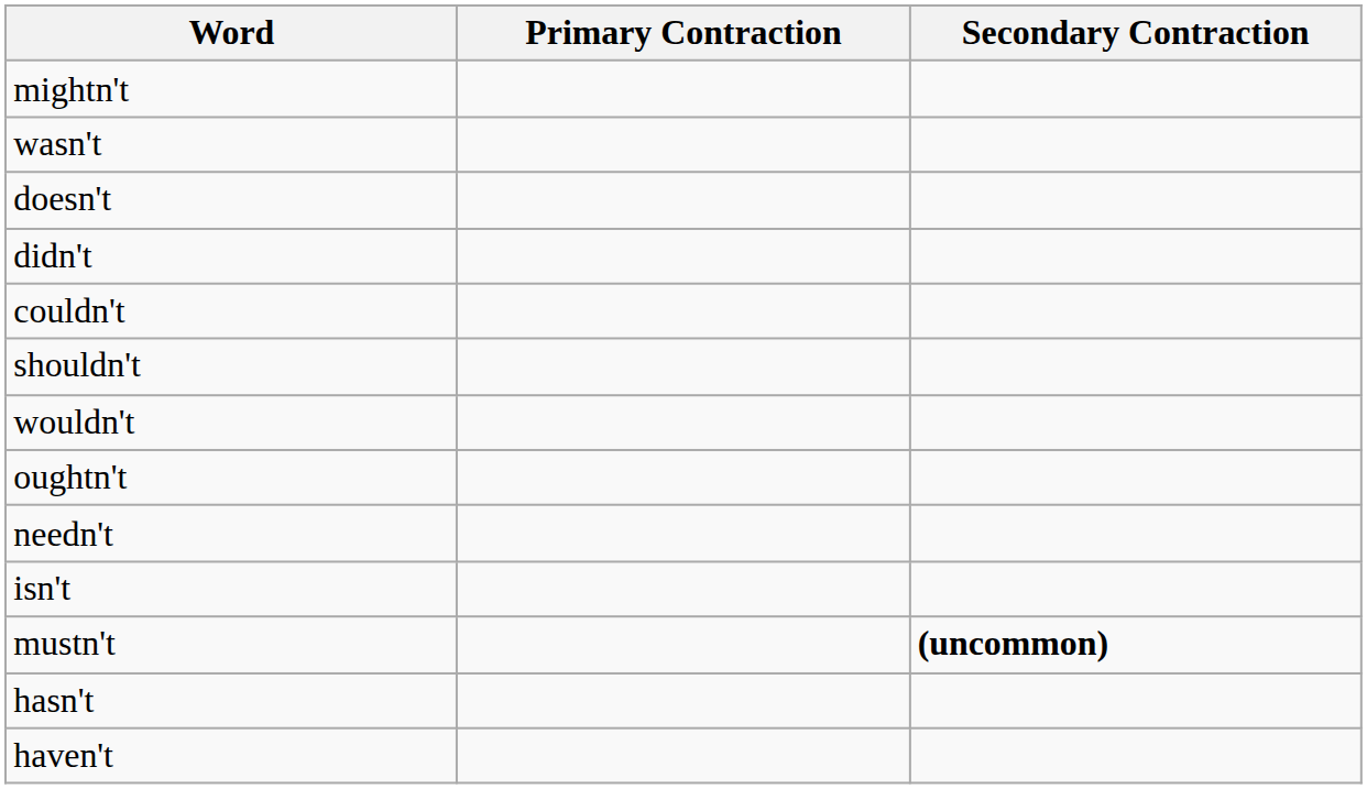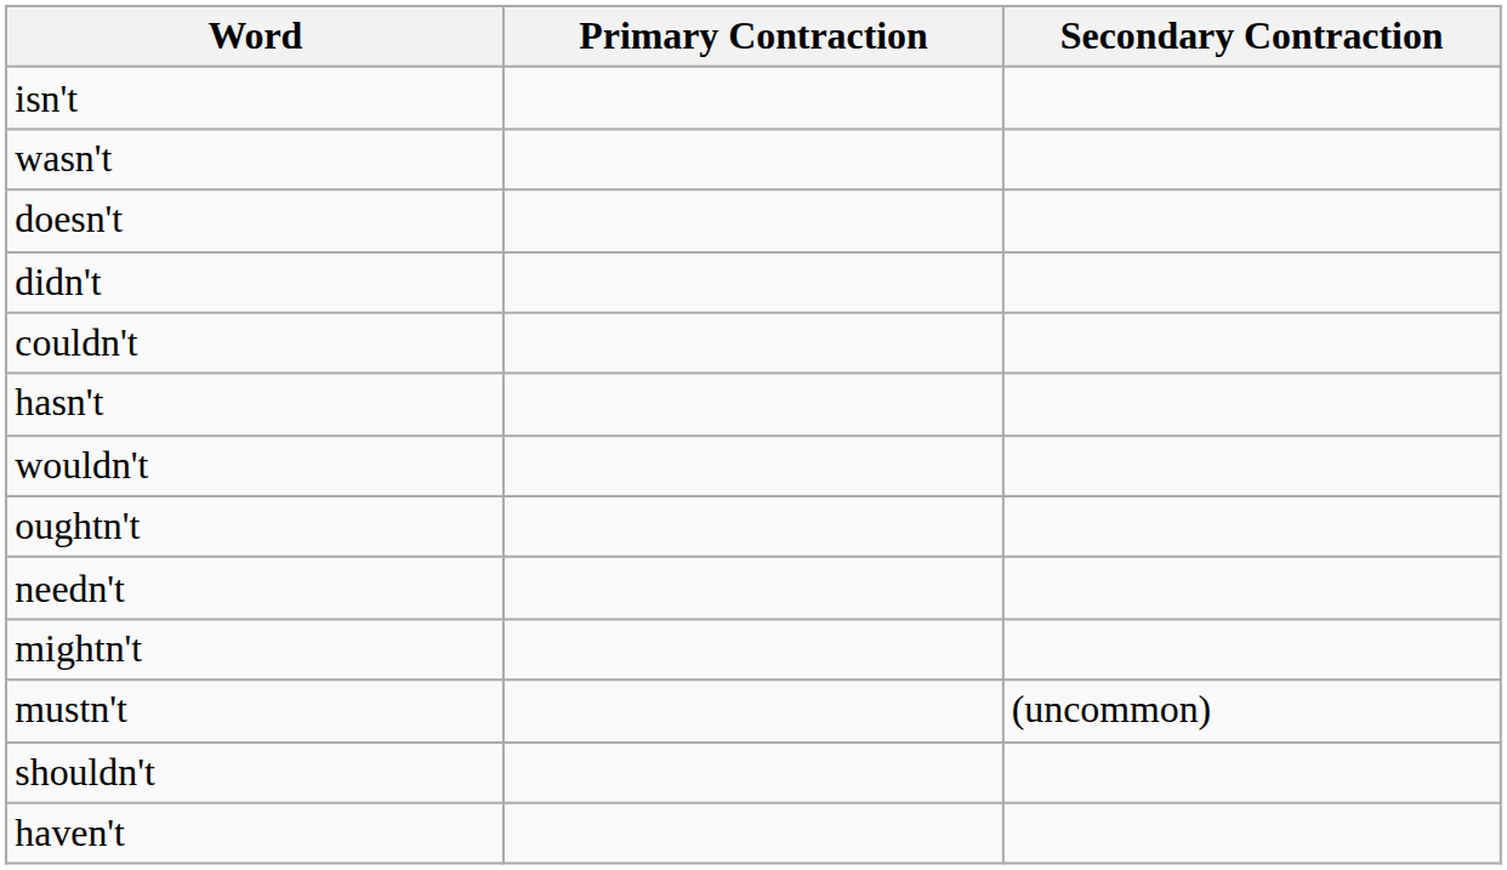rows swapped: isn't <-> mightn't
rows swapped: shouldn't <-> hasn't
mustn't | Secondary Contraction: bold -> normal
